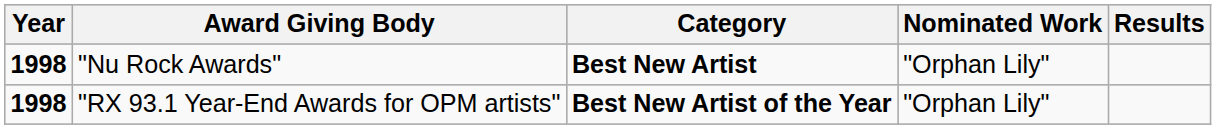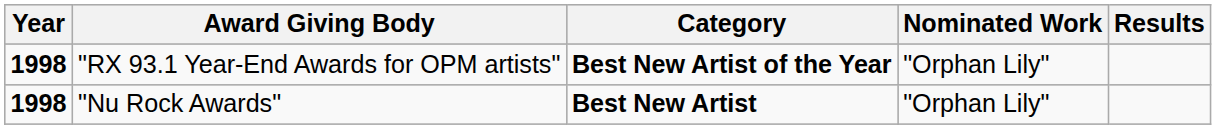rows swapped: "RX 93.1 Year-End Awards for OPM artists" <-> "Nu Rock Awards"
